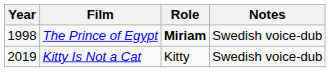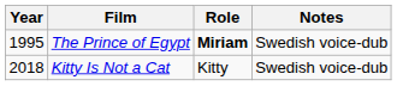The Prince of Egypt | Year: 1998 -> 1995
Kitty Is Not a Cat | Year: 2019 -> 2018
